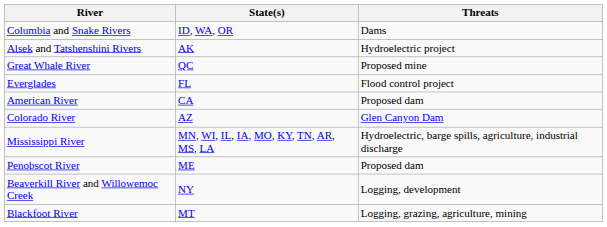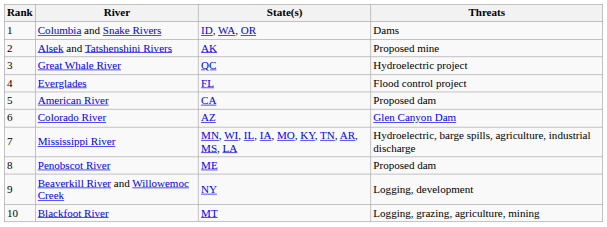+ column: Rank | 1 | 2 | 3 | 4 | 5 | 6 | 7 | 8 | 9 | 10
Alsek and Tatshenshini Rivers | Threats: Hydroelectric project -> Proposed mine
Great Whale River | Threats: Proposed mine -> Hydroelectric project
